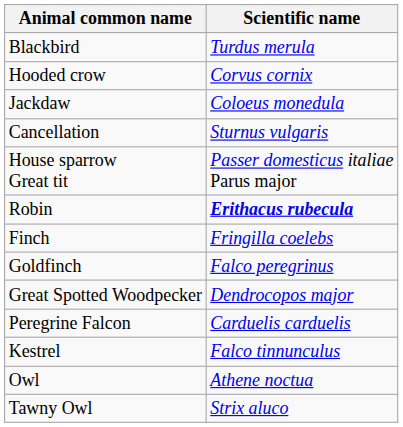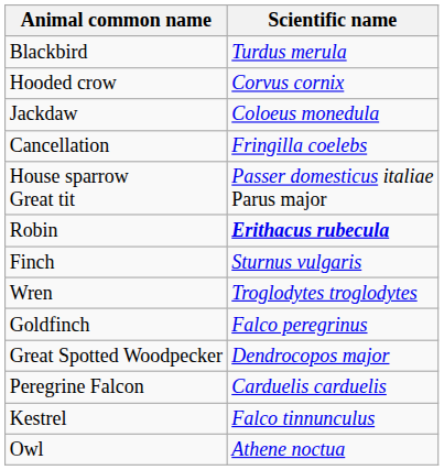Cancellation | Scientific name: Sturnus vulgaris -> Fringilla coelebs
Finch | Scientific name: Fringilla coelebs -> Sturnus vulgaris
+ row: Wren | Troglodytes troglodytes
- row: Tawny Owl | Strix aluco
